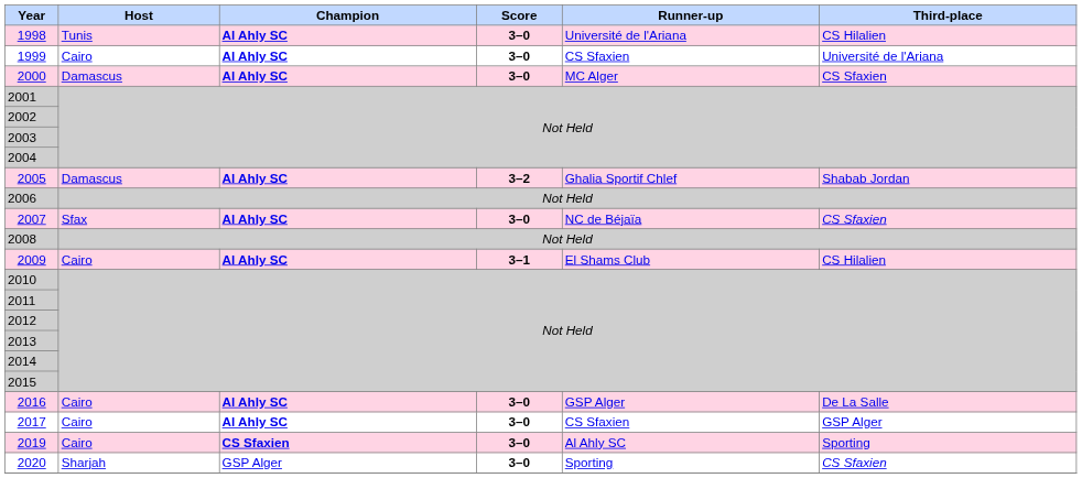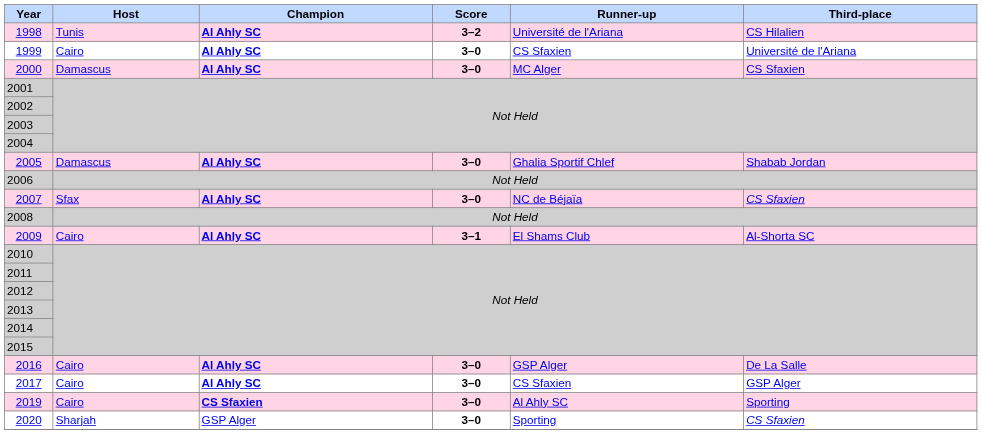1998 | Score: 3–0 -> 3–2
2005 | Score: 3–2 -> 3–0
2009 | Third-place: CS Hilalien -> Al-Shorta SC
